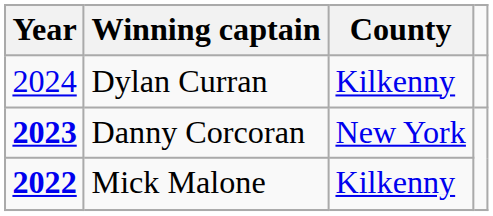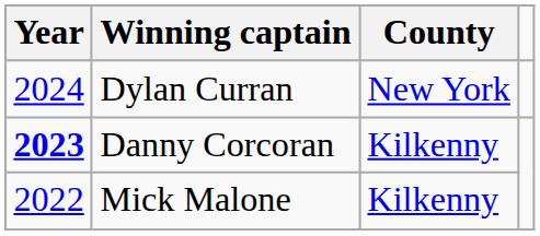Dylan Curran | County: Kilkenny -> New York
Danny Corcoran | County: New York -> Kilkenny
Mick Malone | Year: bold -> normal
